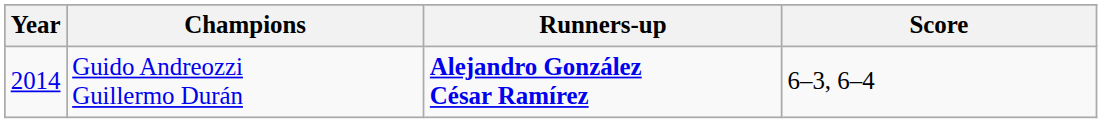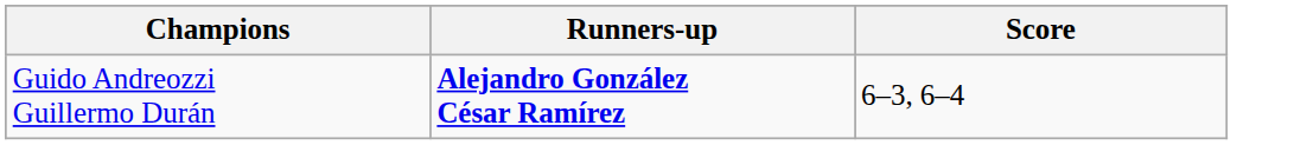- column: Year | 2014
